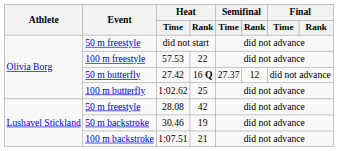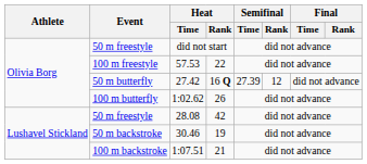27.42 | Semifinal / Time: 27.37 -> 27.39
1:02.62 | Heat / Rank: 25 -> 26
